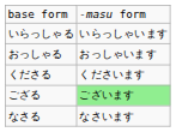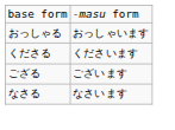- row: いらっしゃる | いらっしゃいます
ござる | column 2: lightgreen background -> no background
